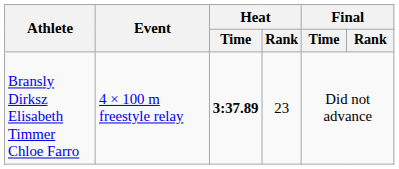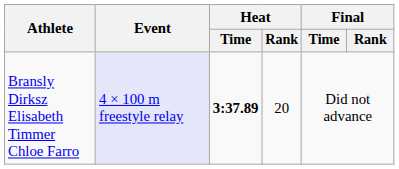Bransly Dirksz Elisabeth Timmer Chloe Farro | Event: no background -> lavender background
Bransly Dirksz Elisabeth Timmer Chloe Farro | Heat / Rank: 23 -> 20
